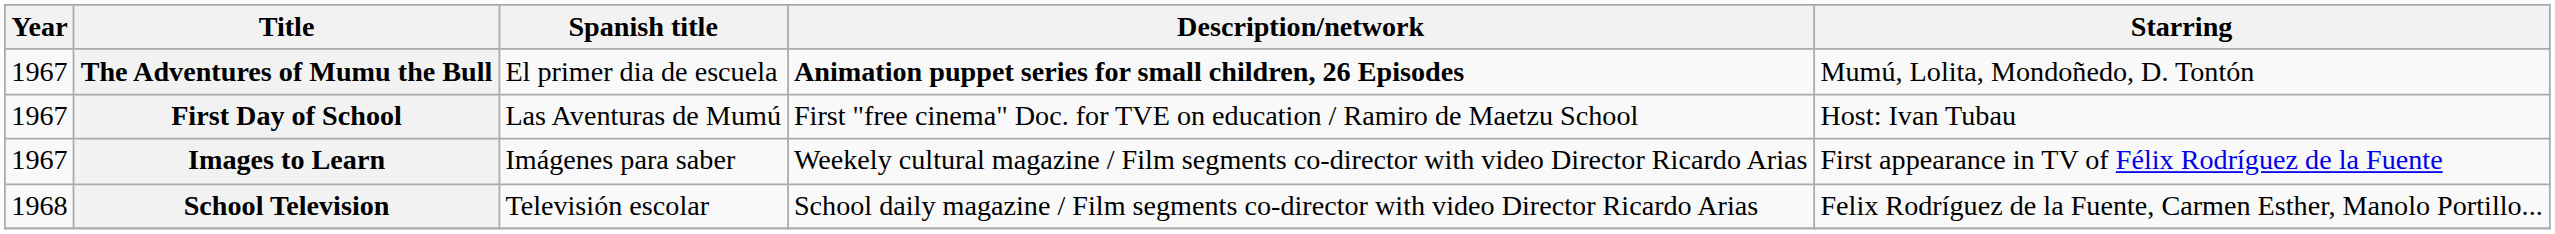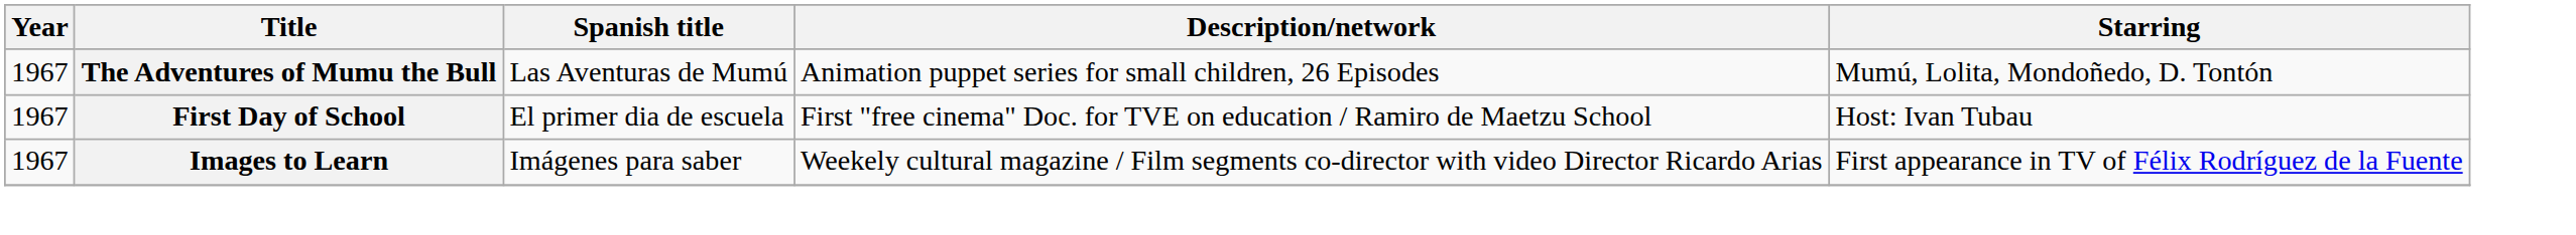The Adventures of Mumu the Bull | Spanish title: El primer dia de escuela -> Las Aventuras de Mumú
The Adventures of Mumu the Bull | Description/network: bold -> normal
First Day of School | Spanish title: Las Aventuras de Mumú -> El primer dia de escuela
- row: 1968 | School Television | Televisión escolar | School daily magazine / Film segments co-director with video Director Ricardo Arias | Felix Rodríguez de la Fuente, Carmen Esther, Manolo Portillo...
